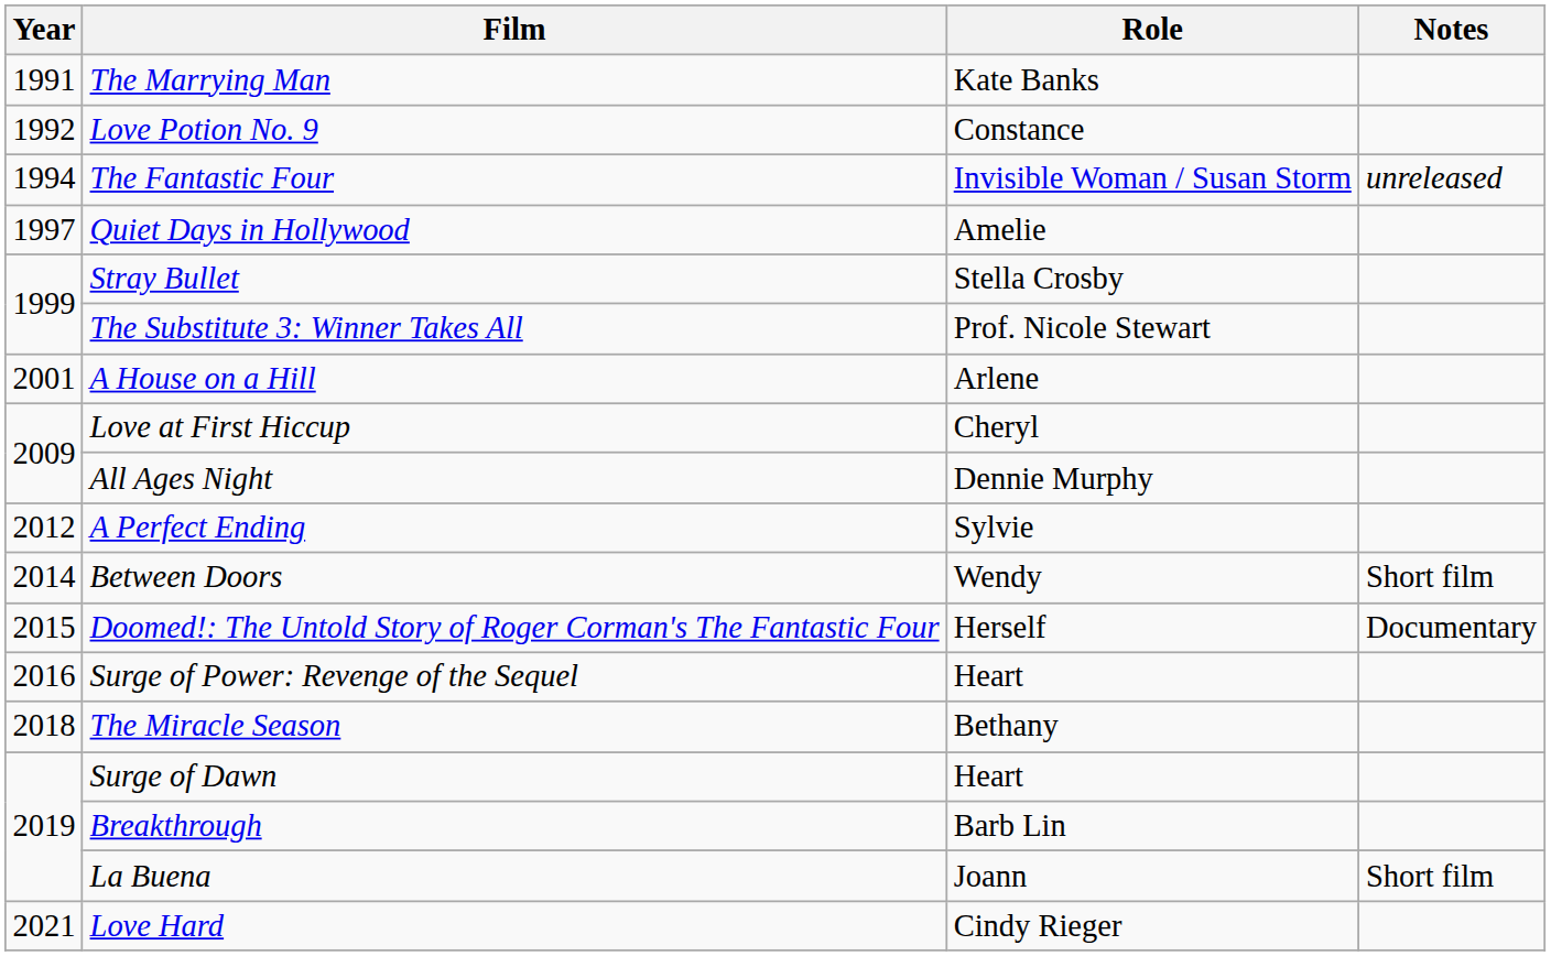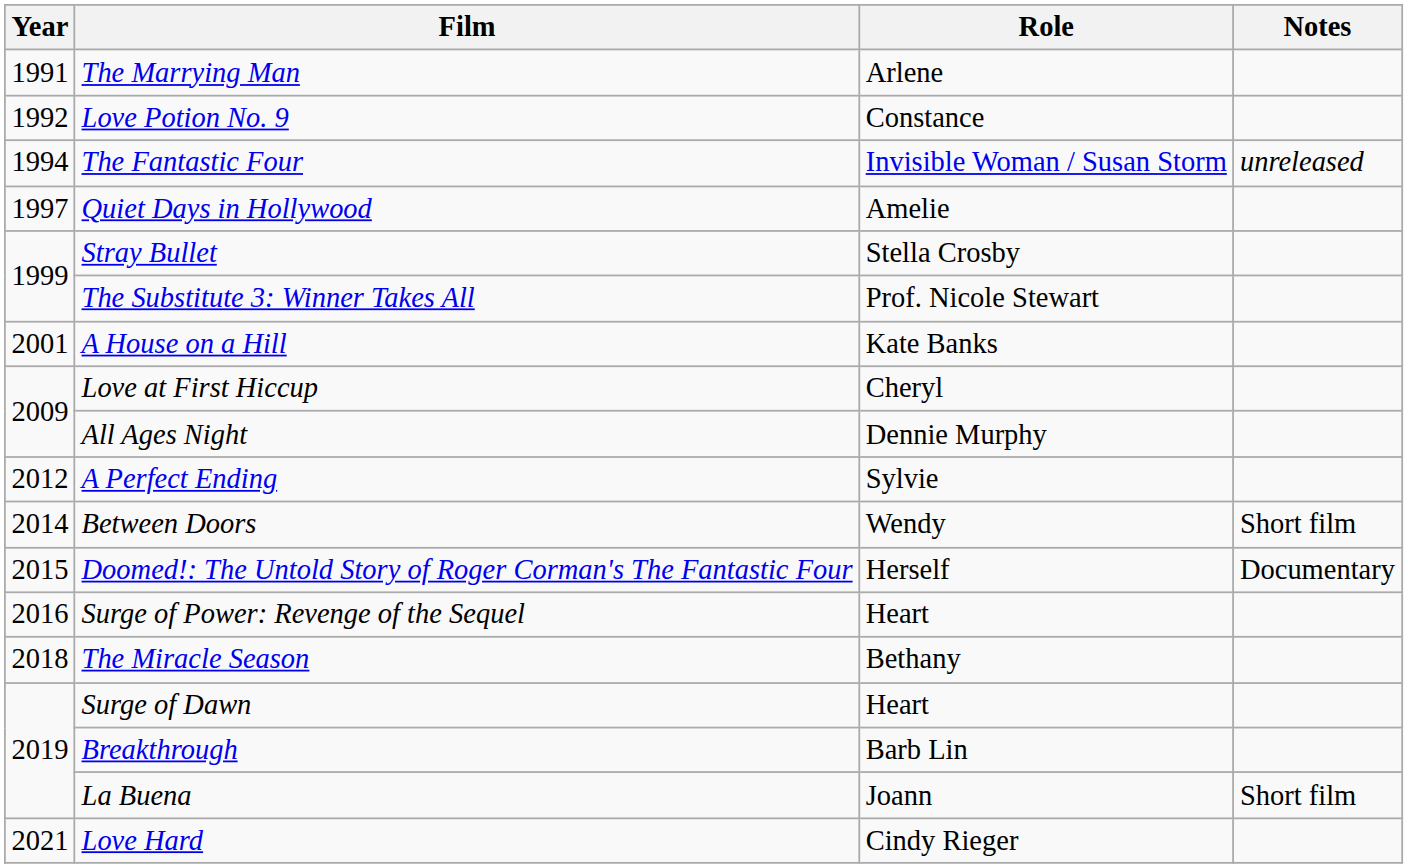The Marrying Man | Role: Kate Banks -> Arlene
A House on a Hill | Role: Arlene -> Kate Banks
